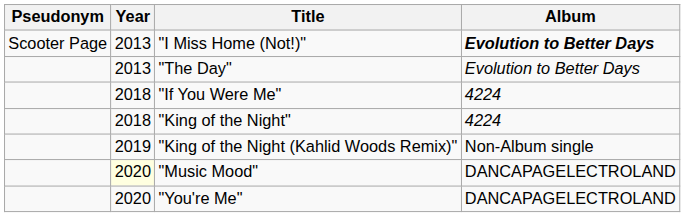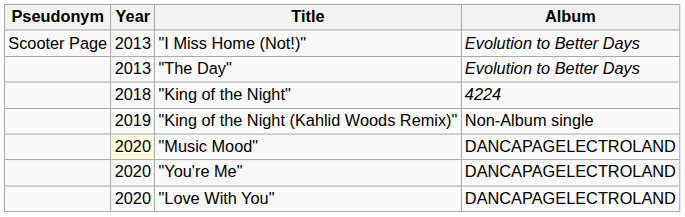"I Miss Home (Not!)" | Album: bold -> normal
- row: 2018 | "If You Were Me" | 4224
+ row: 2020 | "Love With You" | DANCAPAGELECTROLAND
